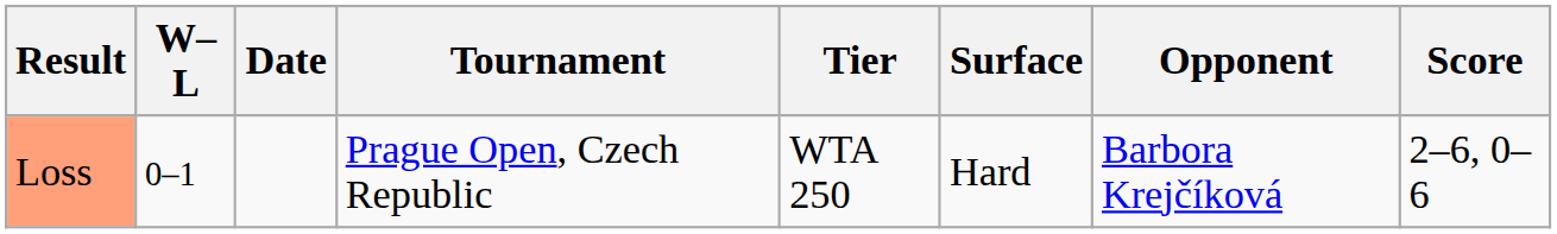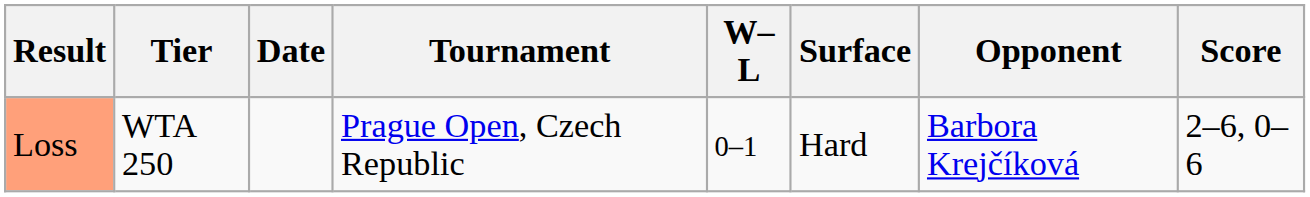columns swapped: W–L <-> Tier
